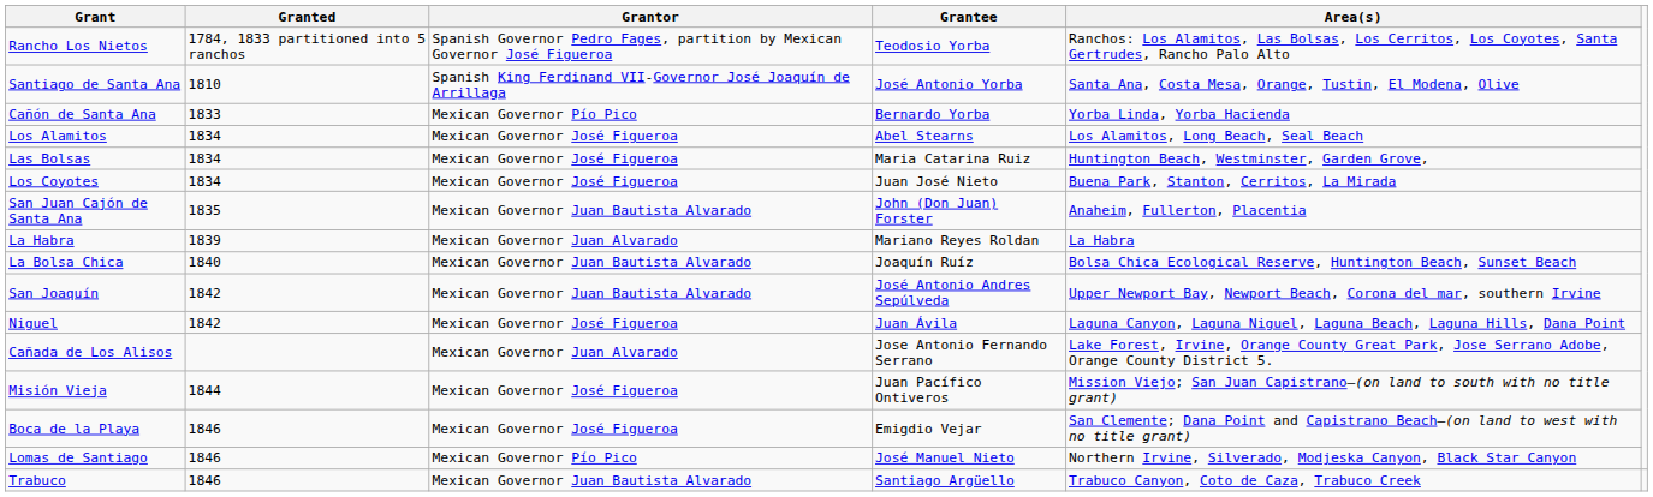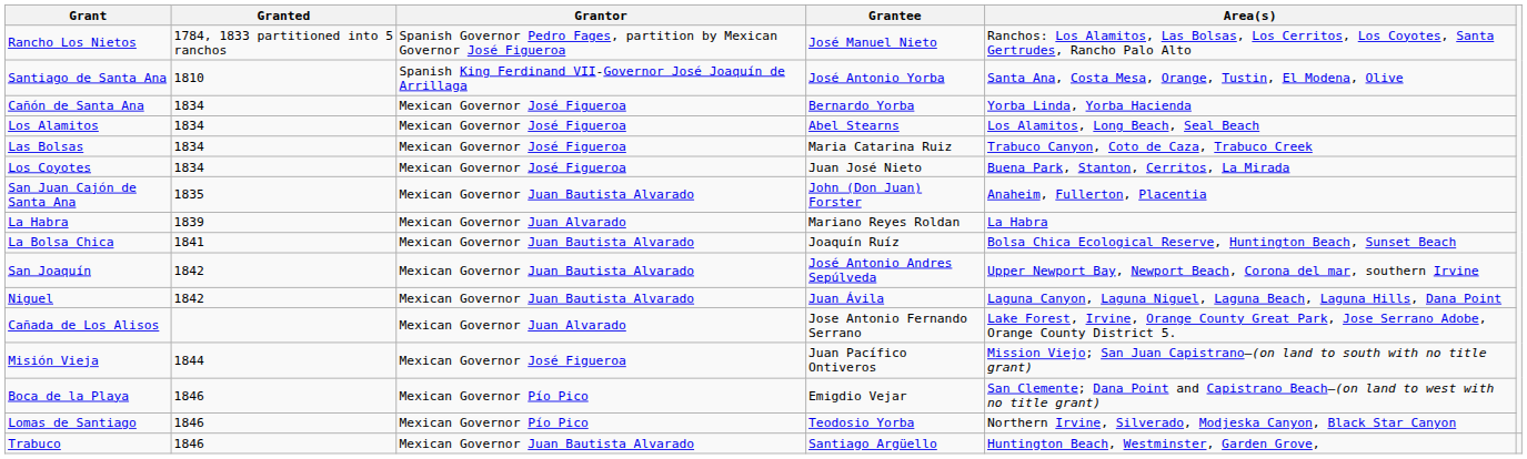Rancho Los Nietos | Grantee: Teodosio Yorba -> José Manuel Nieto
Cañón de Santa Ana | Granted: 1833 -> 1834
Cañón de Santa Ana | Grantor: Mexican Governor Pío Pico -> Mexican Governor José Figueroa
Las Bolsas | Area(s): Huntington Beach, Westminster, Garden Grove, -> Trabuco Canyon, Coto de Caza, Trabuco Creek
La Bolsa Chica | Granted: 1840 -> 1841
Niguel | Grantor: Mexican Governor José Figueroa -> Mexican Governor Juan Bautista Alvarado
Boca de la Playa | Grantor: Mexican Governor José Figueroa -> Mexican Governor Pío Pico
Lomas de Santiago | Grantee: José Manuel Nieto -> Teodosio Yorba
Trabuco | Area(s): Trabuco Canyon, Coto de Caza, Trabuco Creek -> Huntington Beach, Westminster, Garden Grove,
